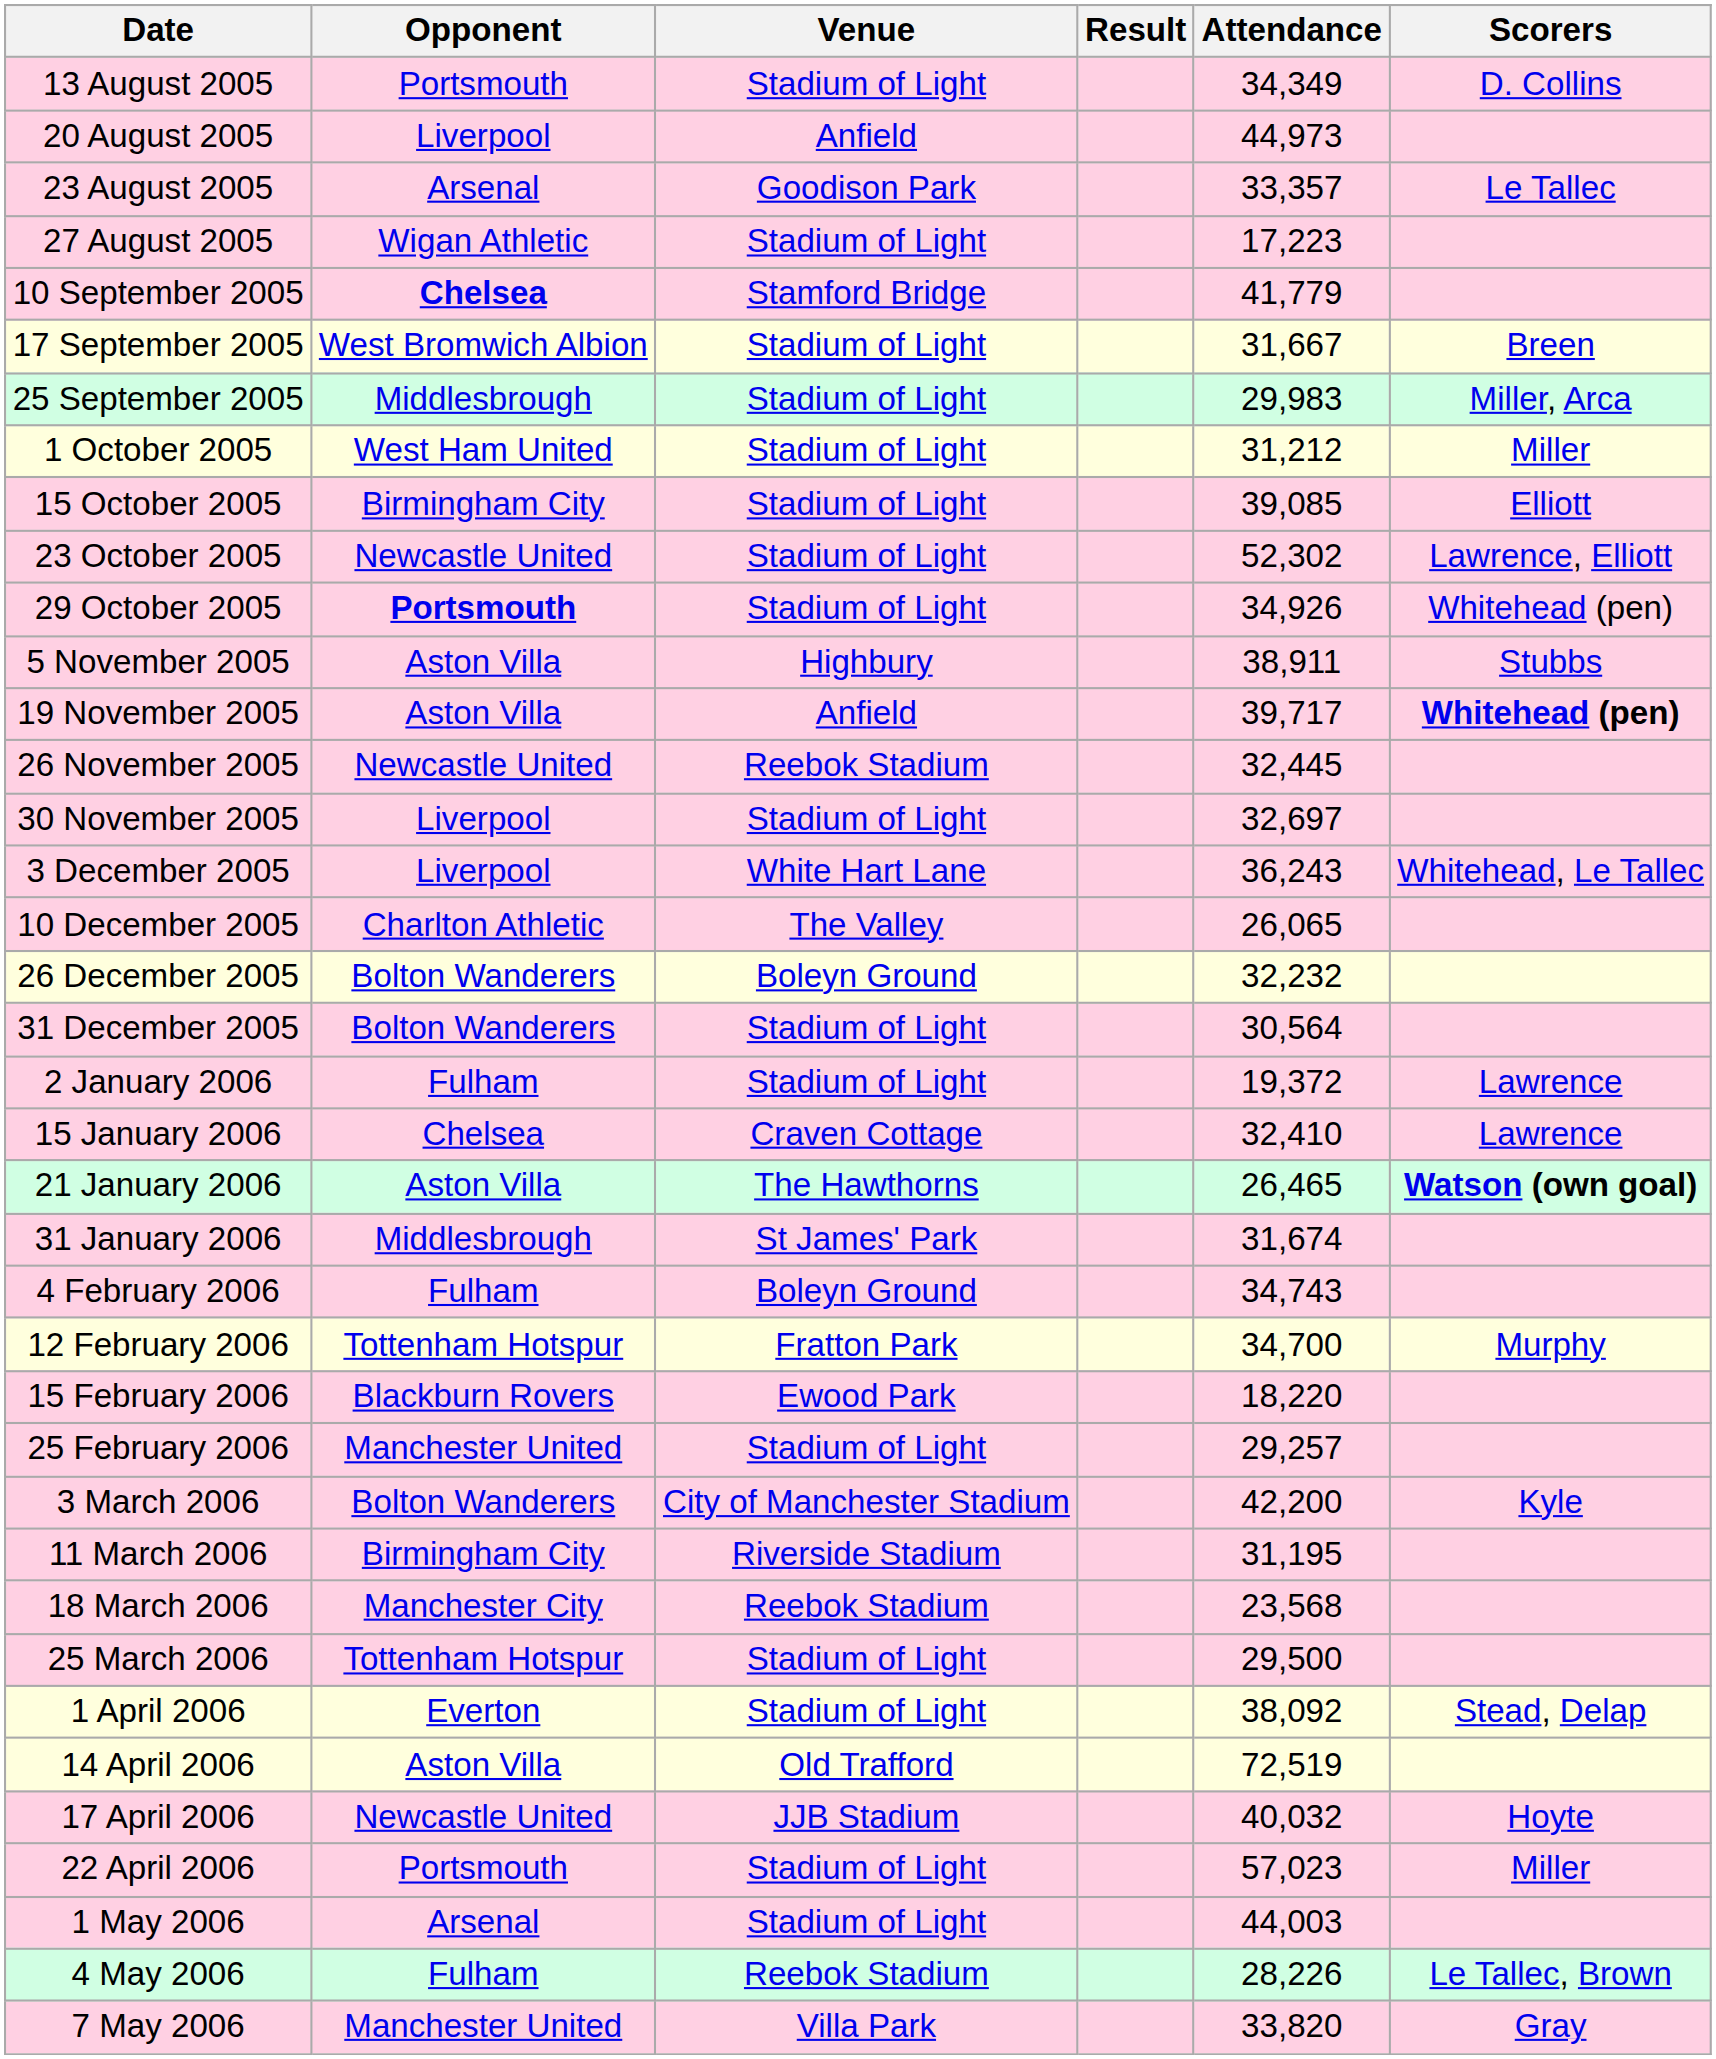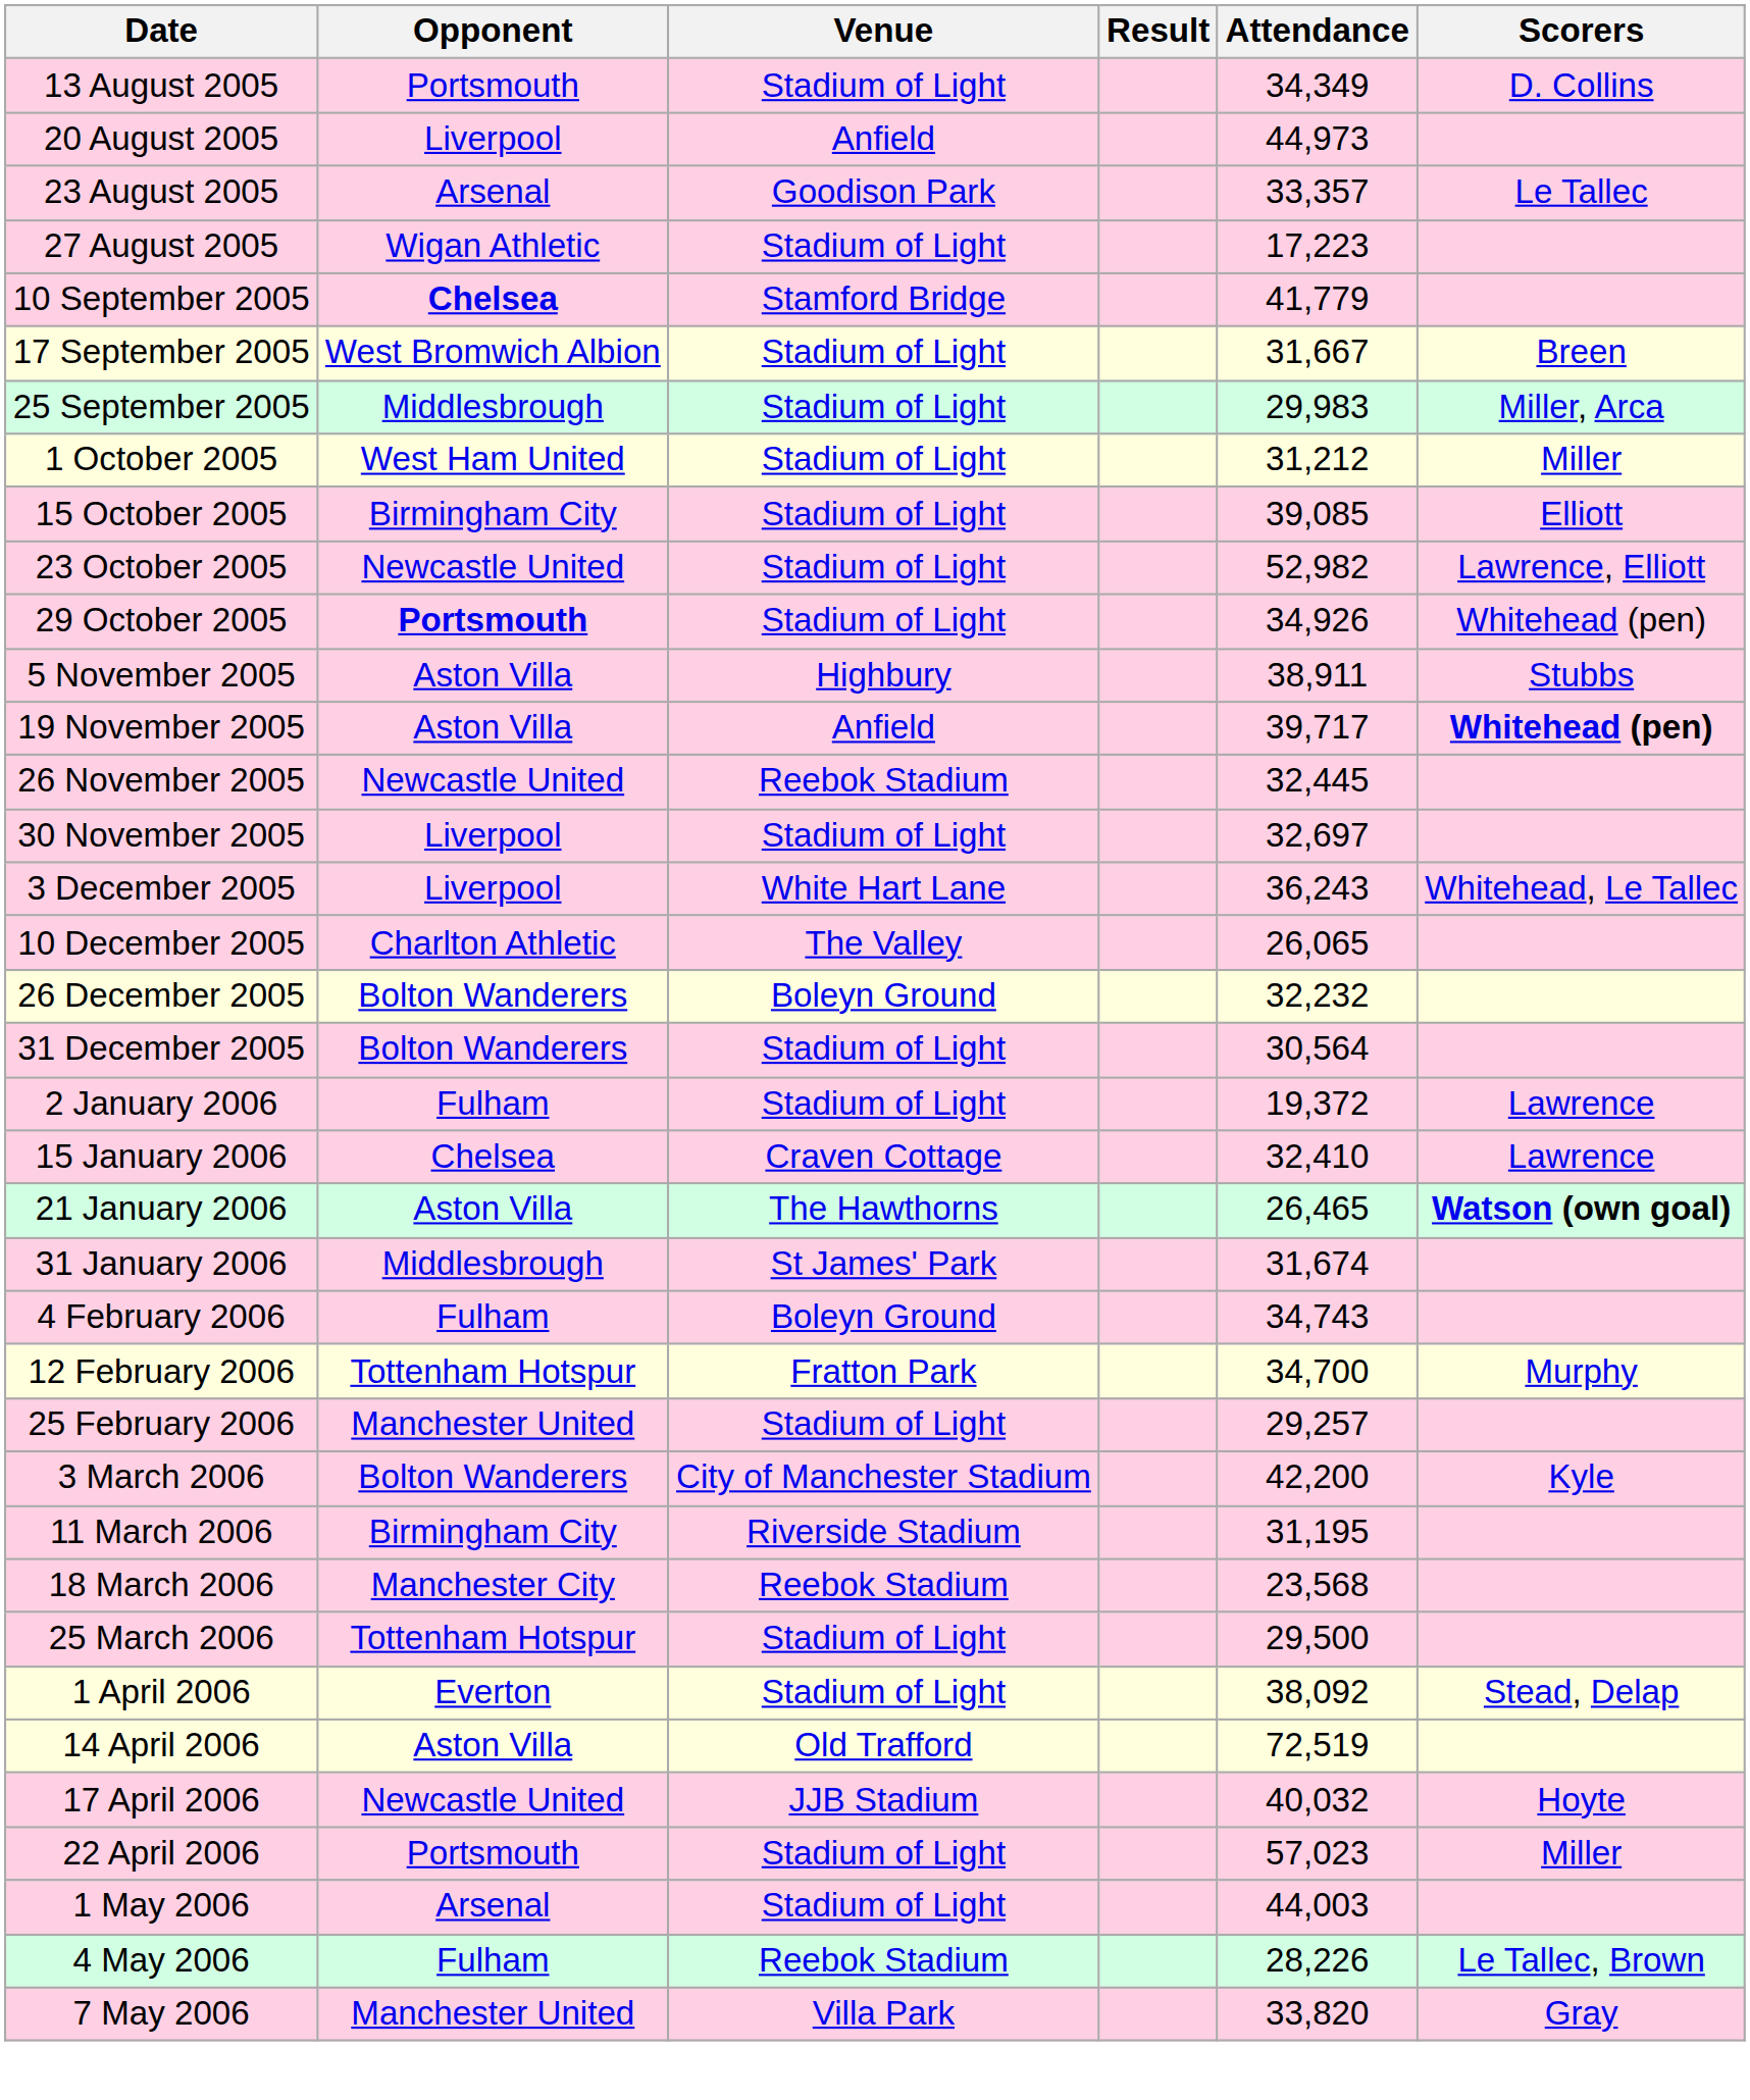23 October 2005 | Attendance: 52,302 -> 52,982
- row: 15 February 2006 | Blackburn Rovers | Ewood Park | 18,220
